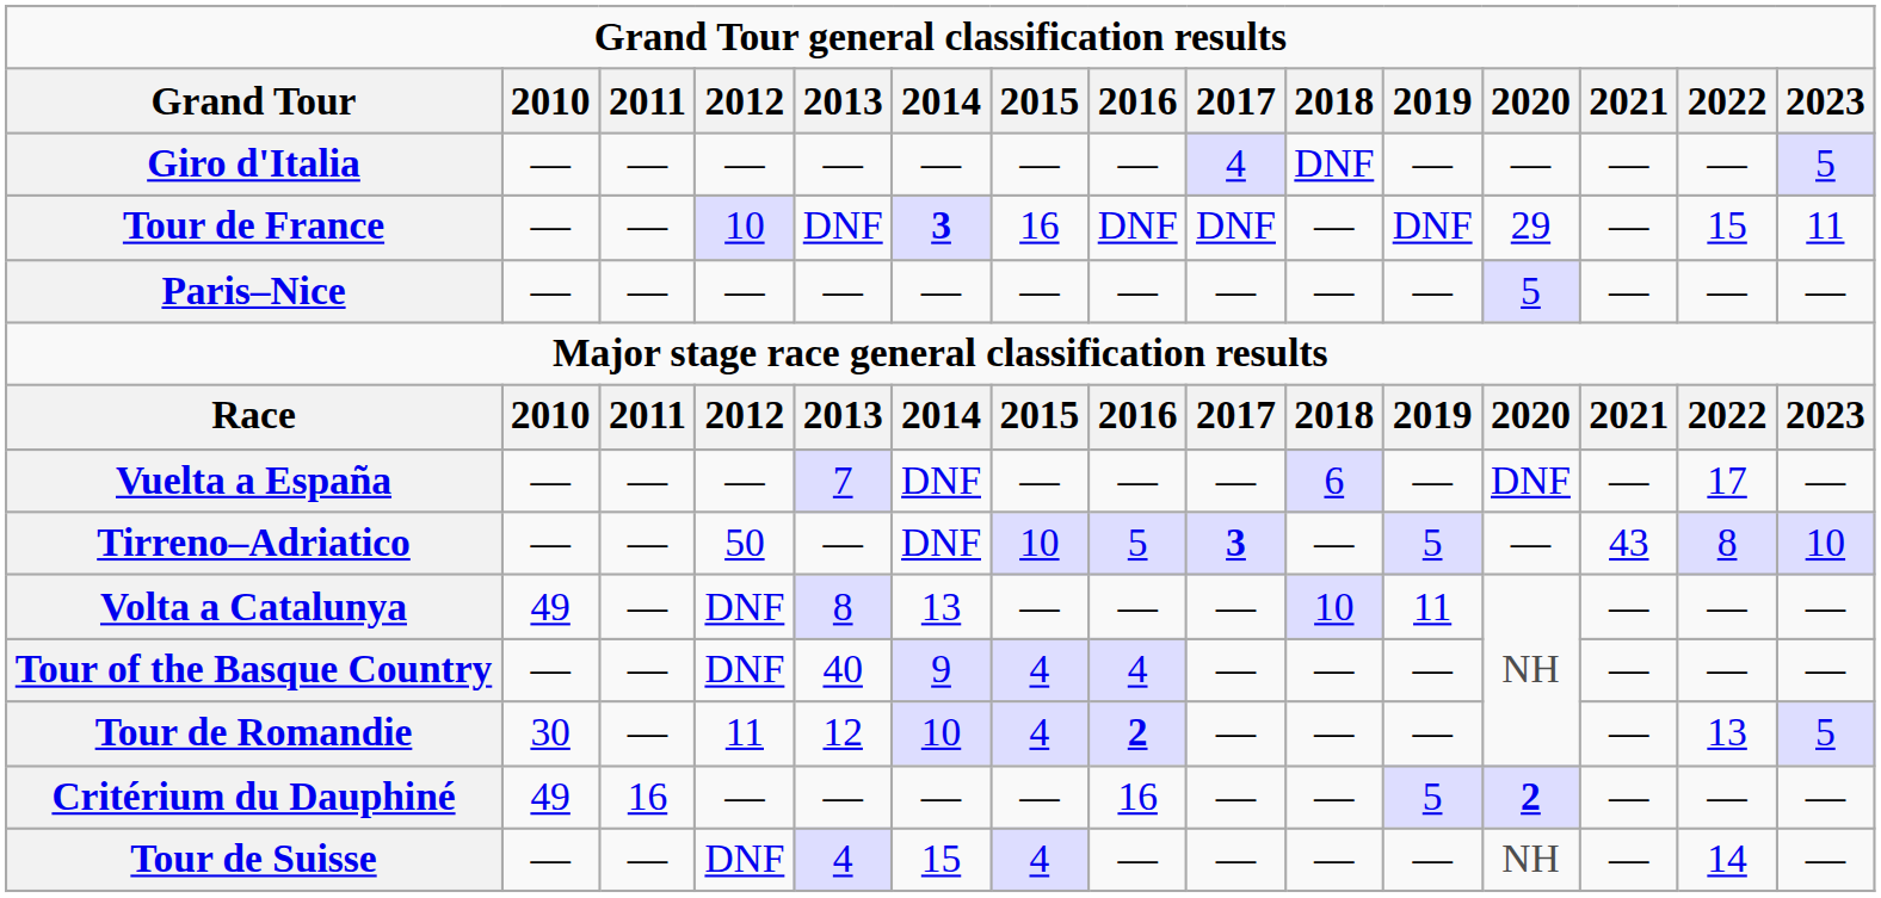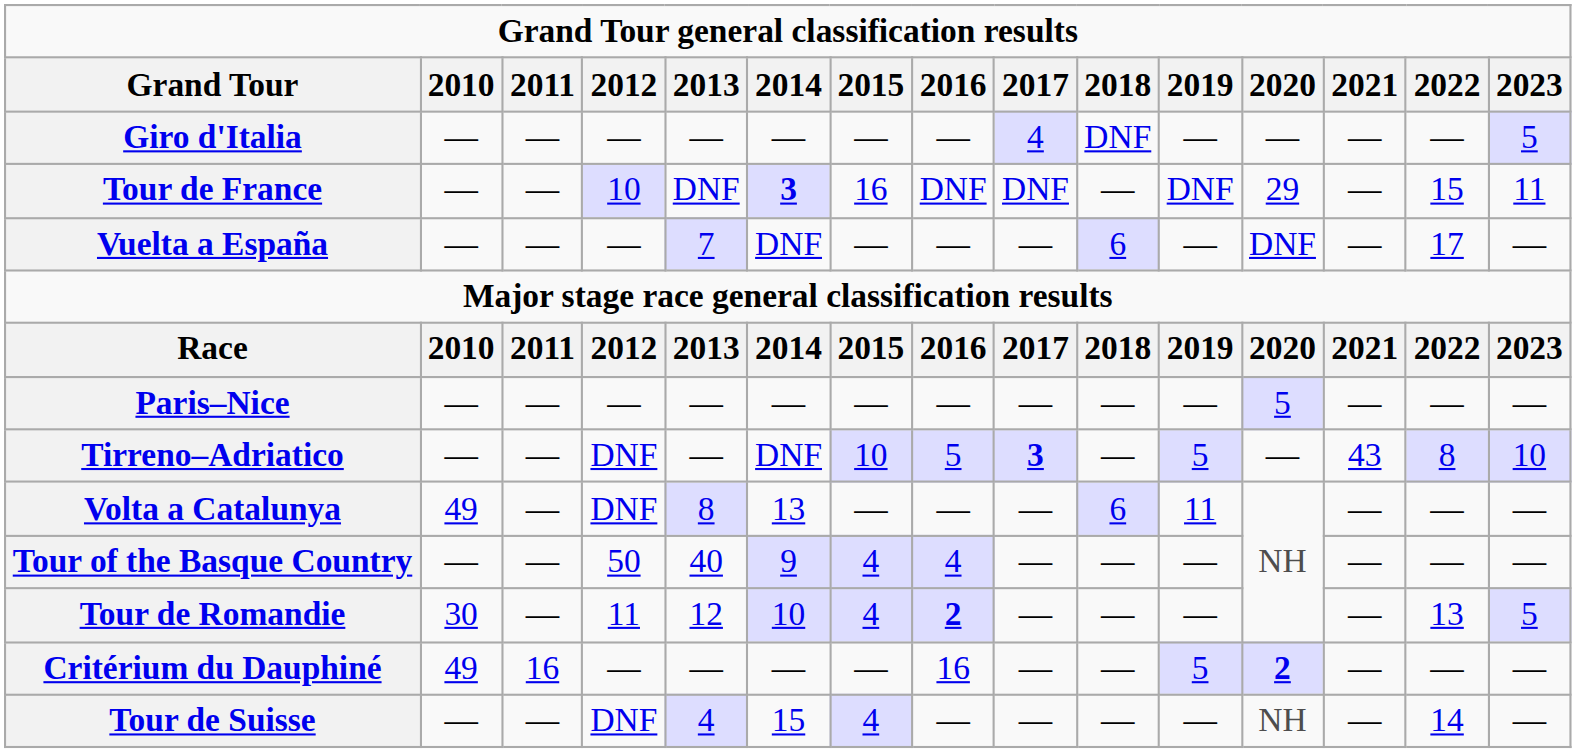rows swapped: Vuelta a España <-> Paris–Nice
Tirreno–Adriatico | 2012: 50 -> DNF
Volta a Catalunya | 2018: 10 -> 6
Tour of the Basque Country | 2012: DNF -> 50
